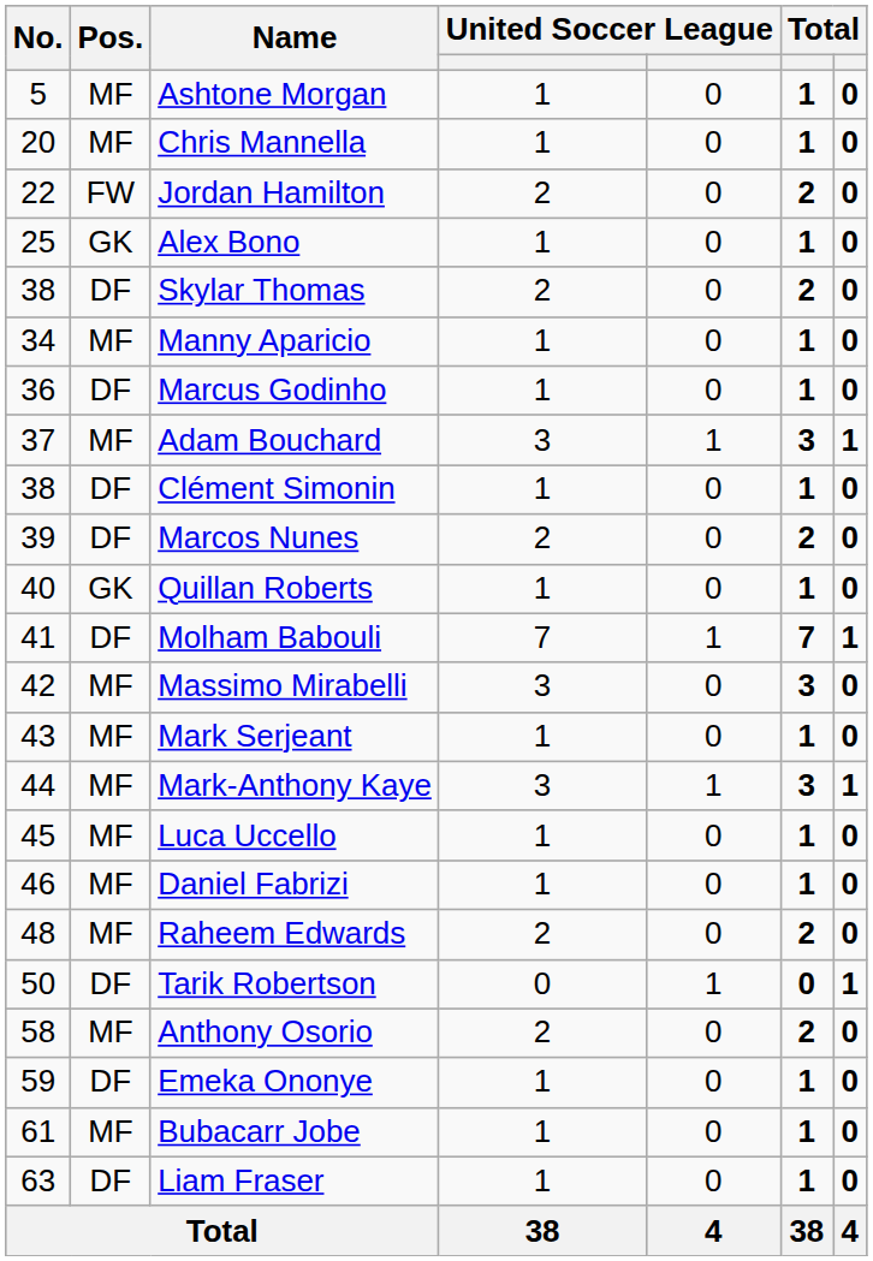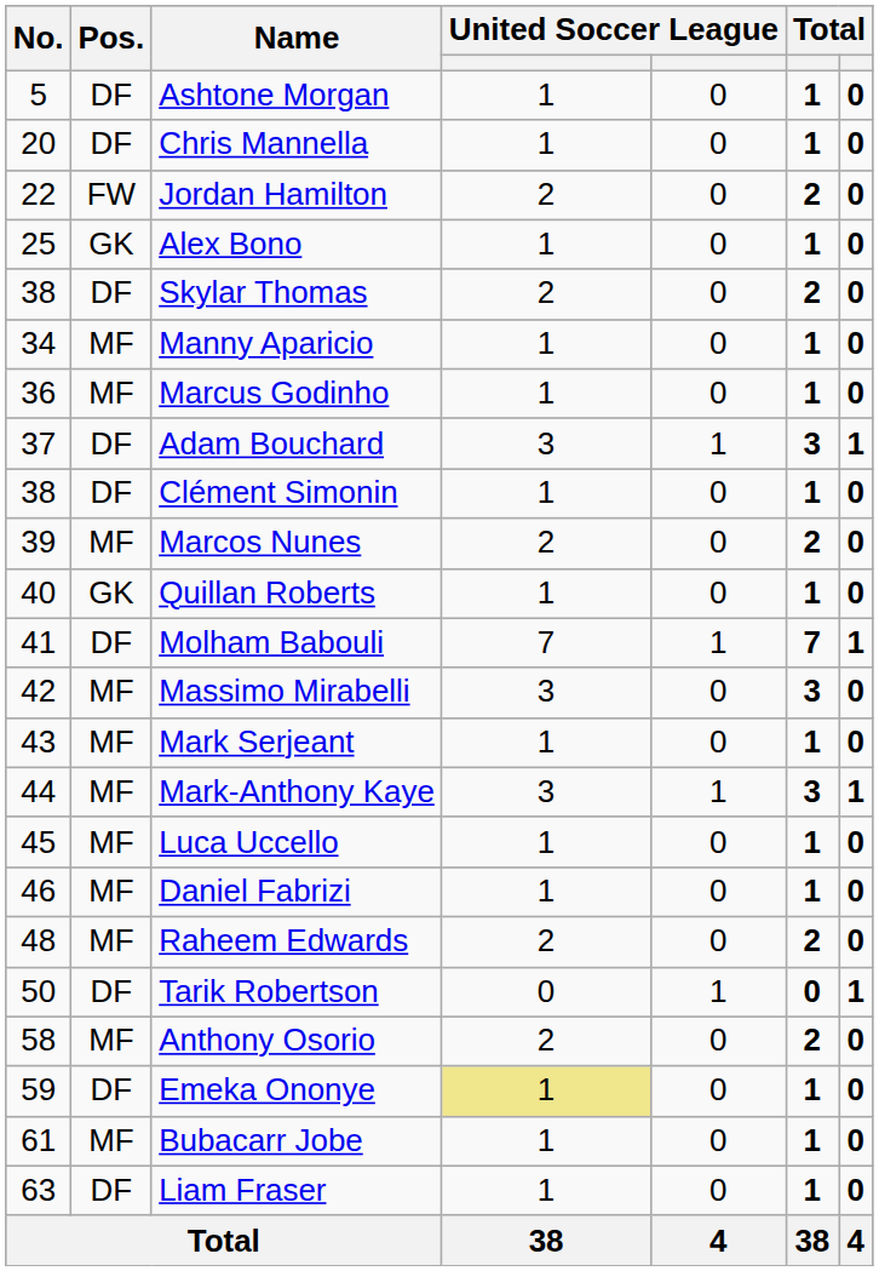Ashtone Morgan | Pos.: MF -> DF
Chris Mannella | Pos.: MF -> DF
Marcus Godinho | Pos.: DF -> MF
Adam Bouchard | Pos.: MF -> DF
Marcos Nunes | Pos.: DF -> MF
Emeka Ononye | column 4: no background -> khaki background
